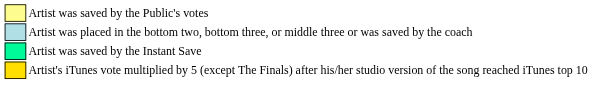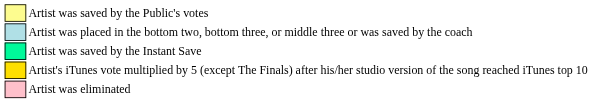+ row: Artist was eliminated
